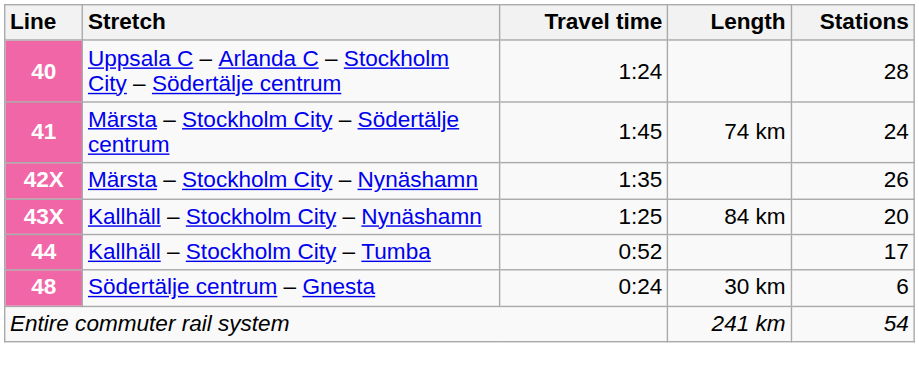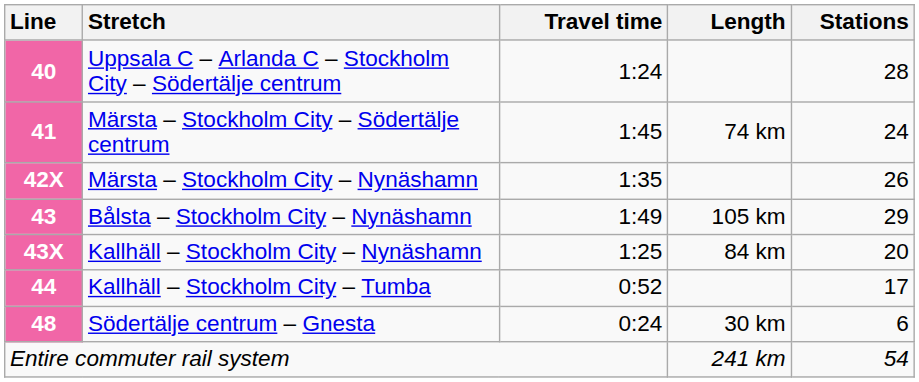+ row: 43 | Bålsta – Stockholm City – Nynäshamn | 1:49 | 105 km | 29
